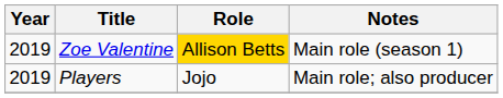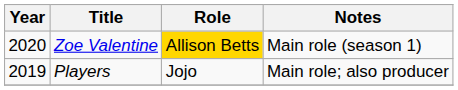Zoe Valentine | Year: 2019 -> 2020
